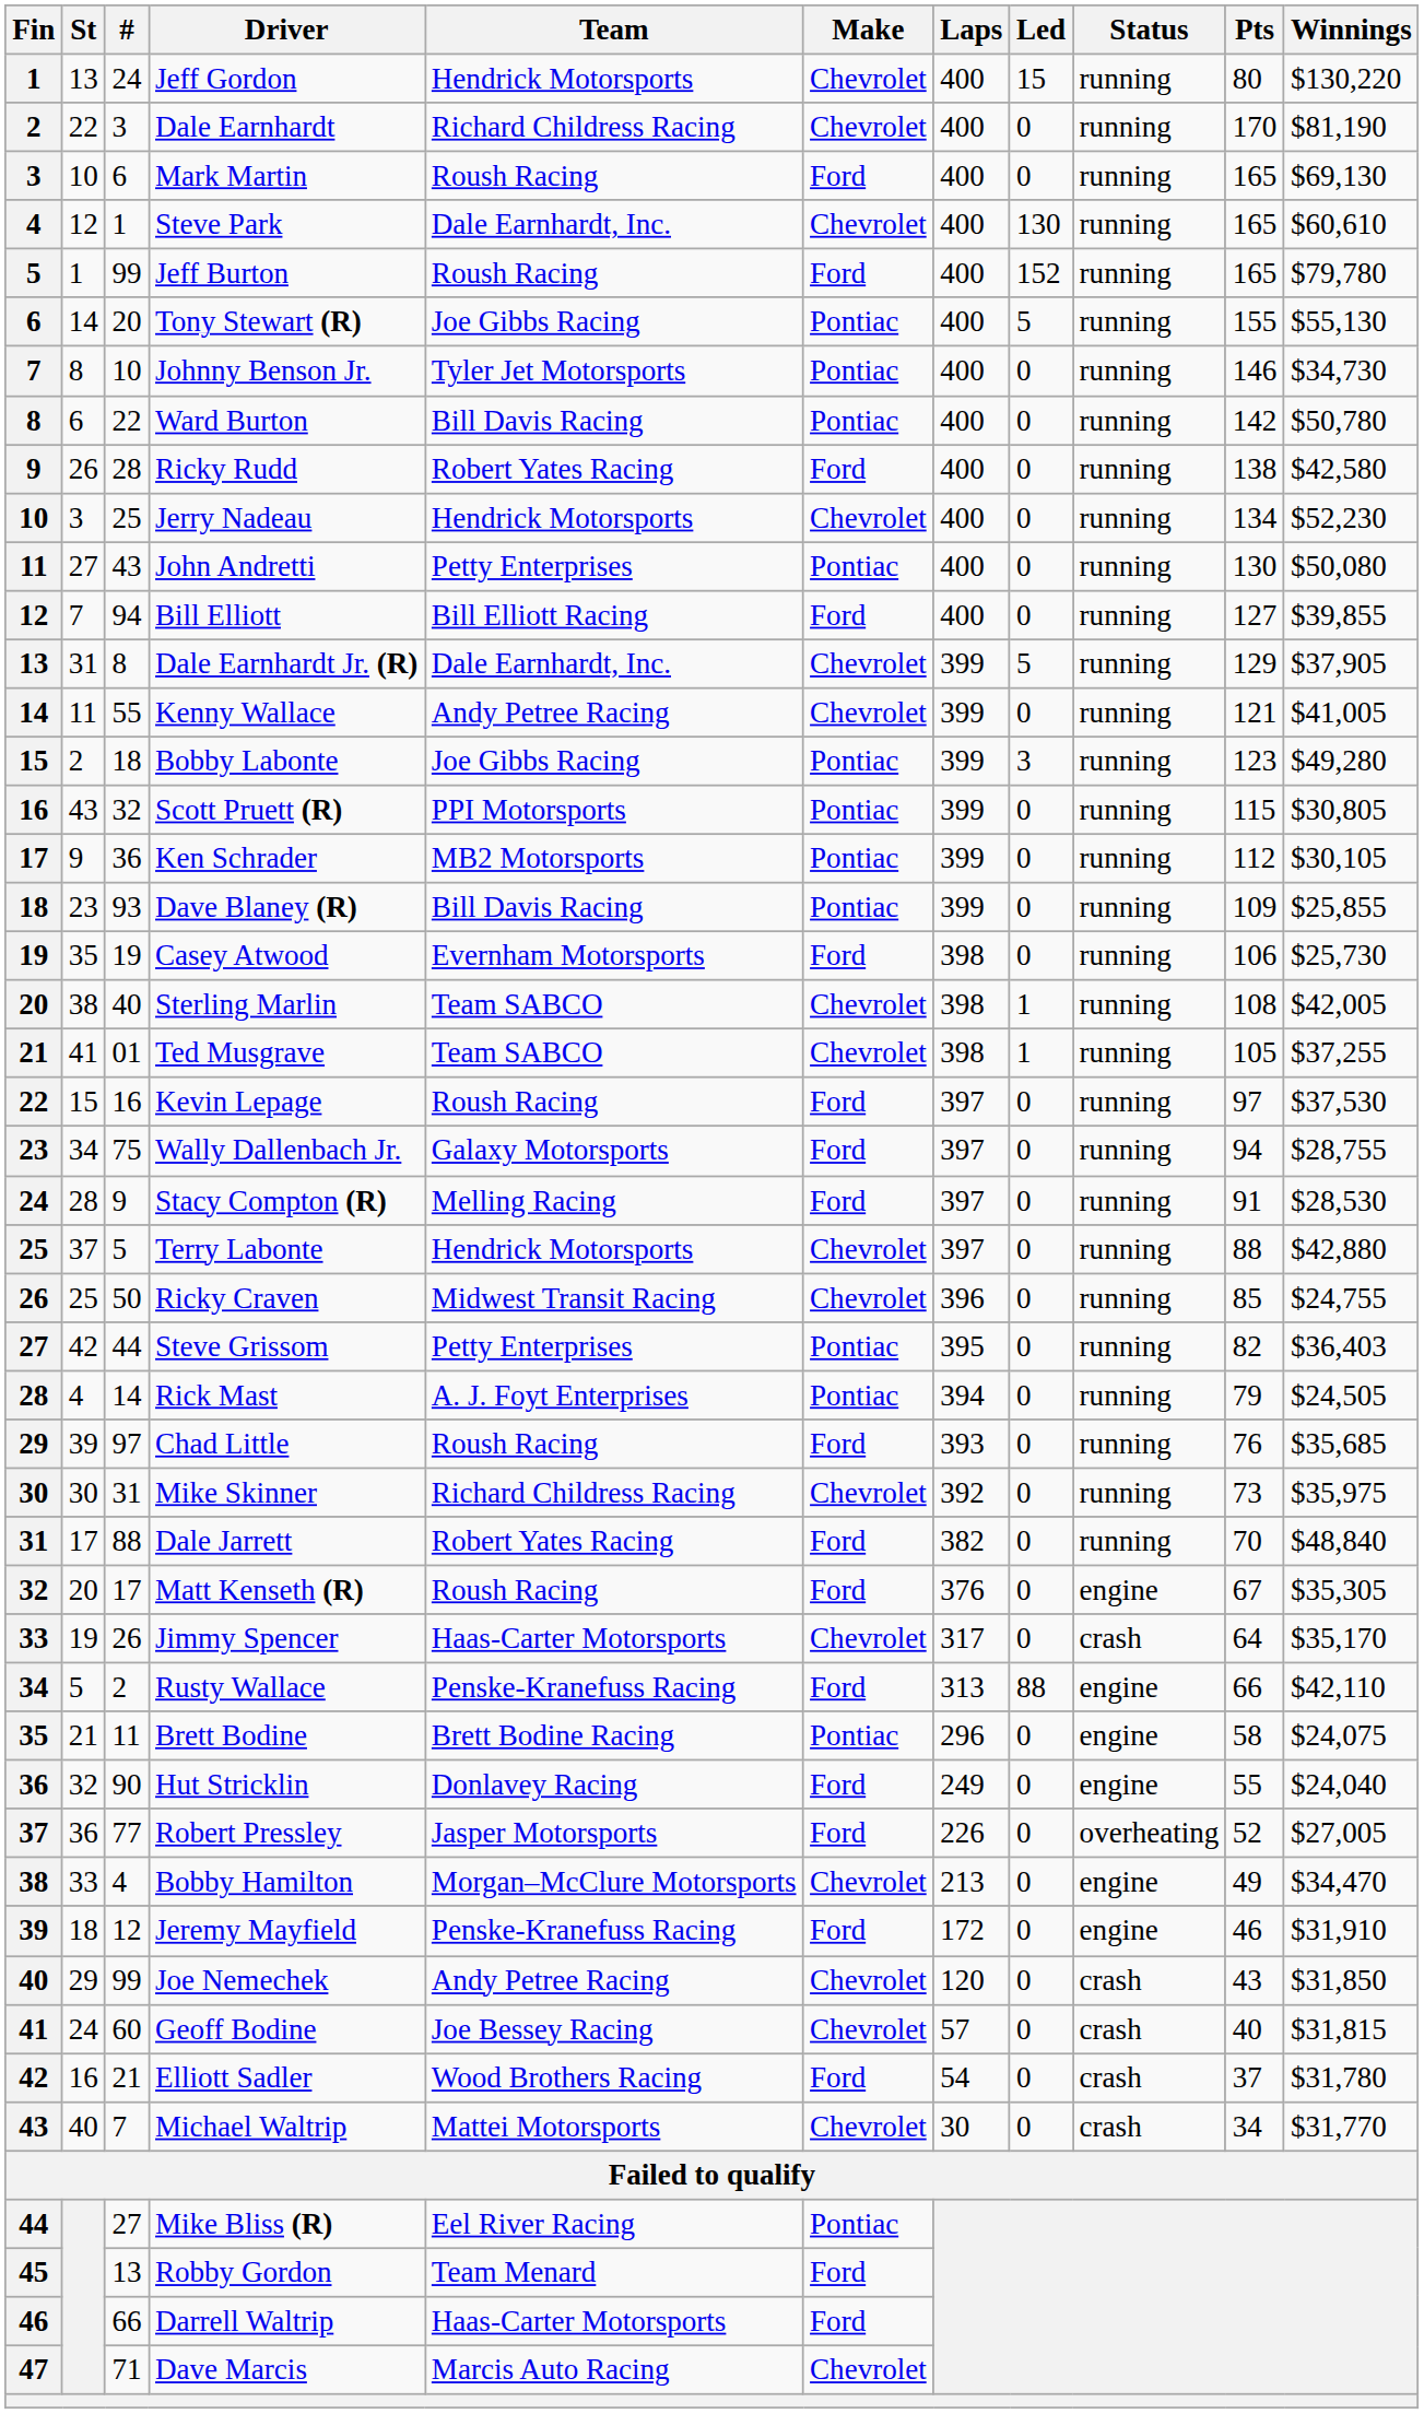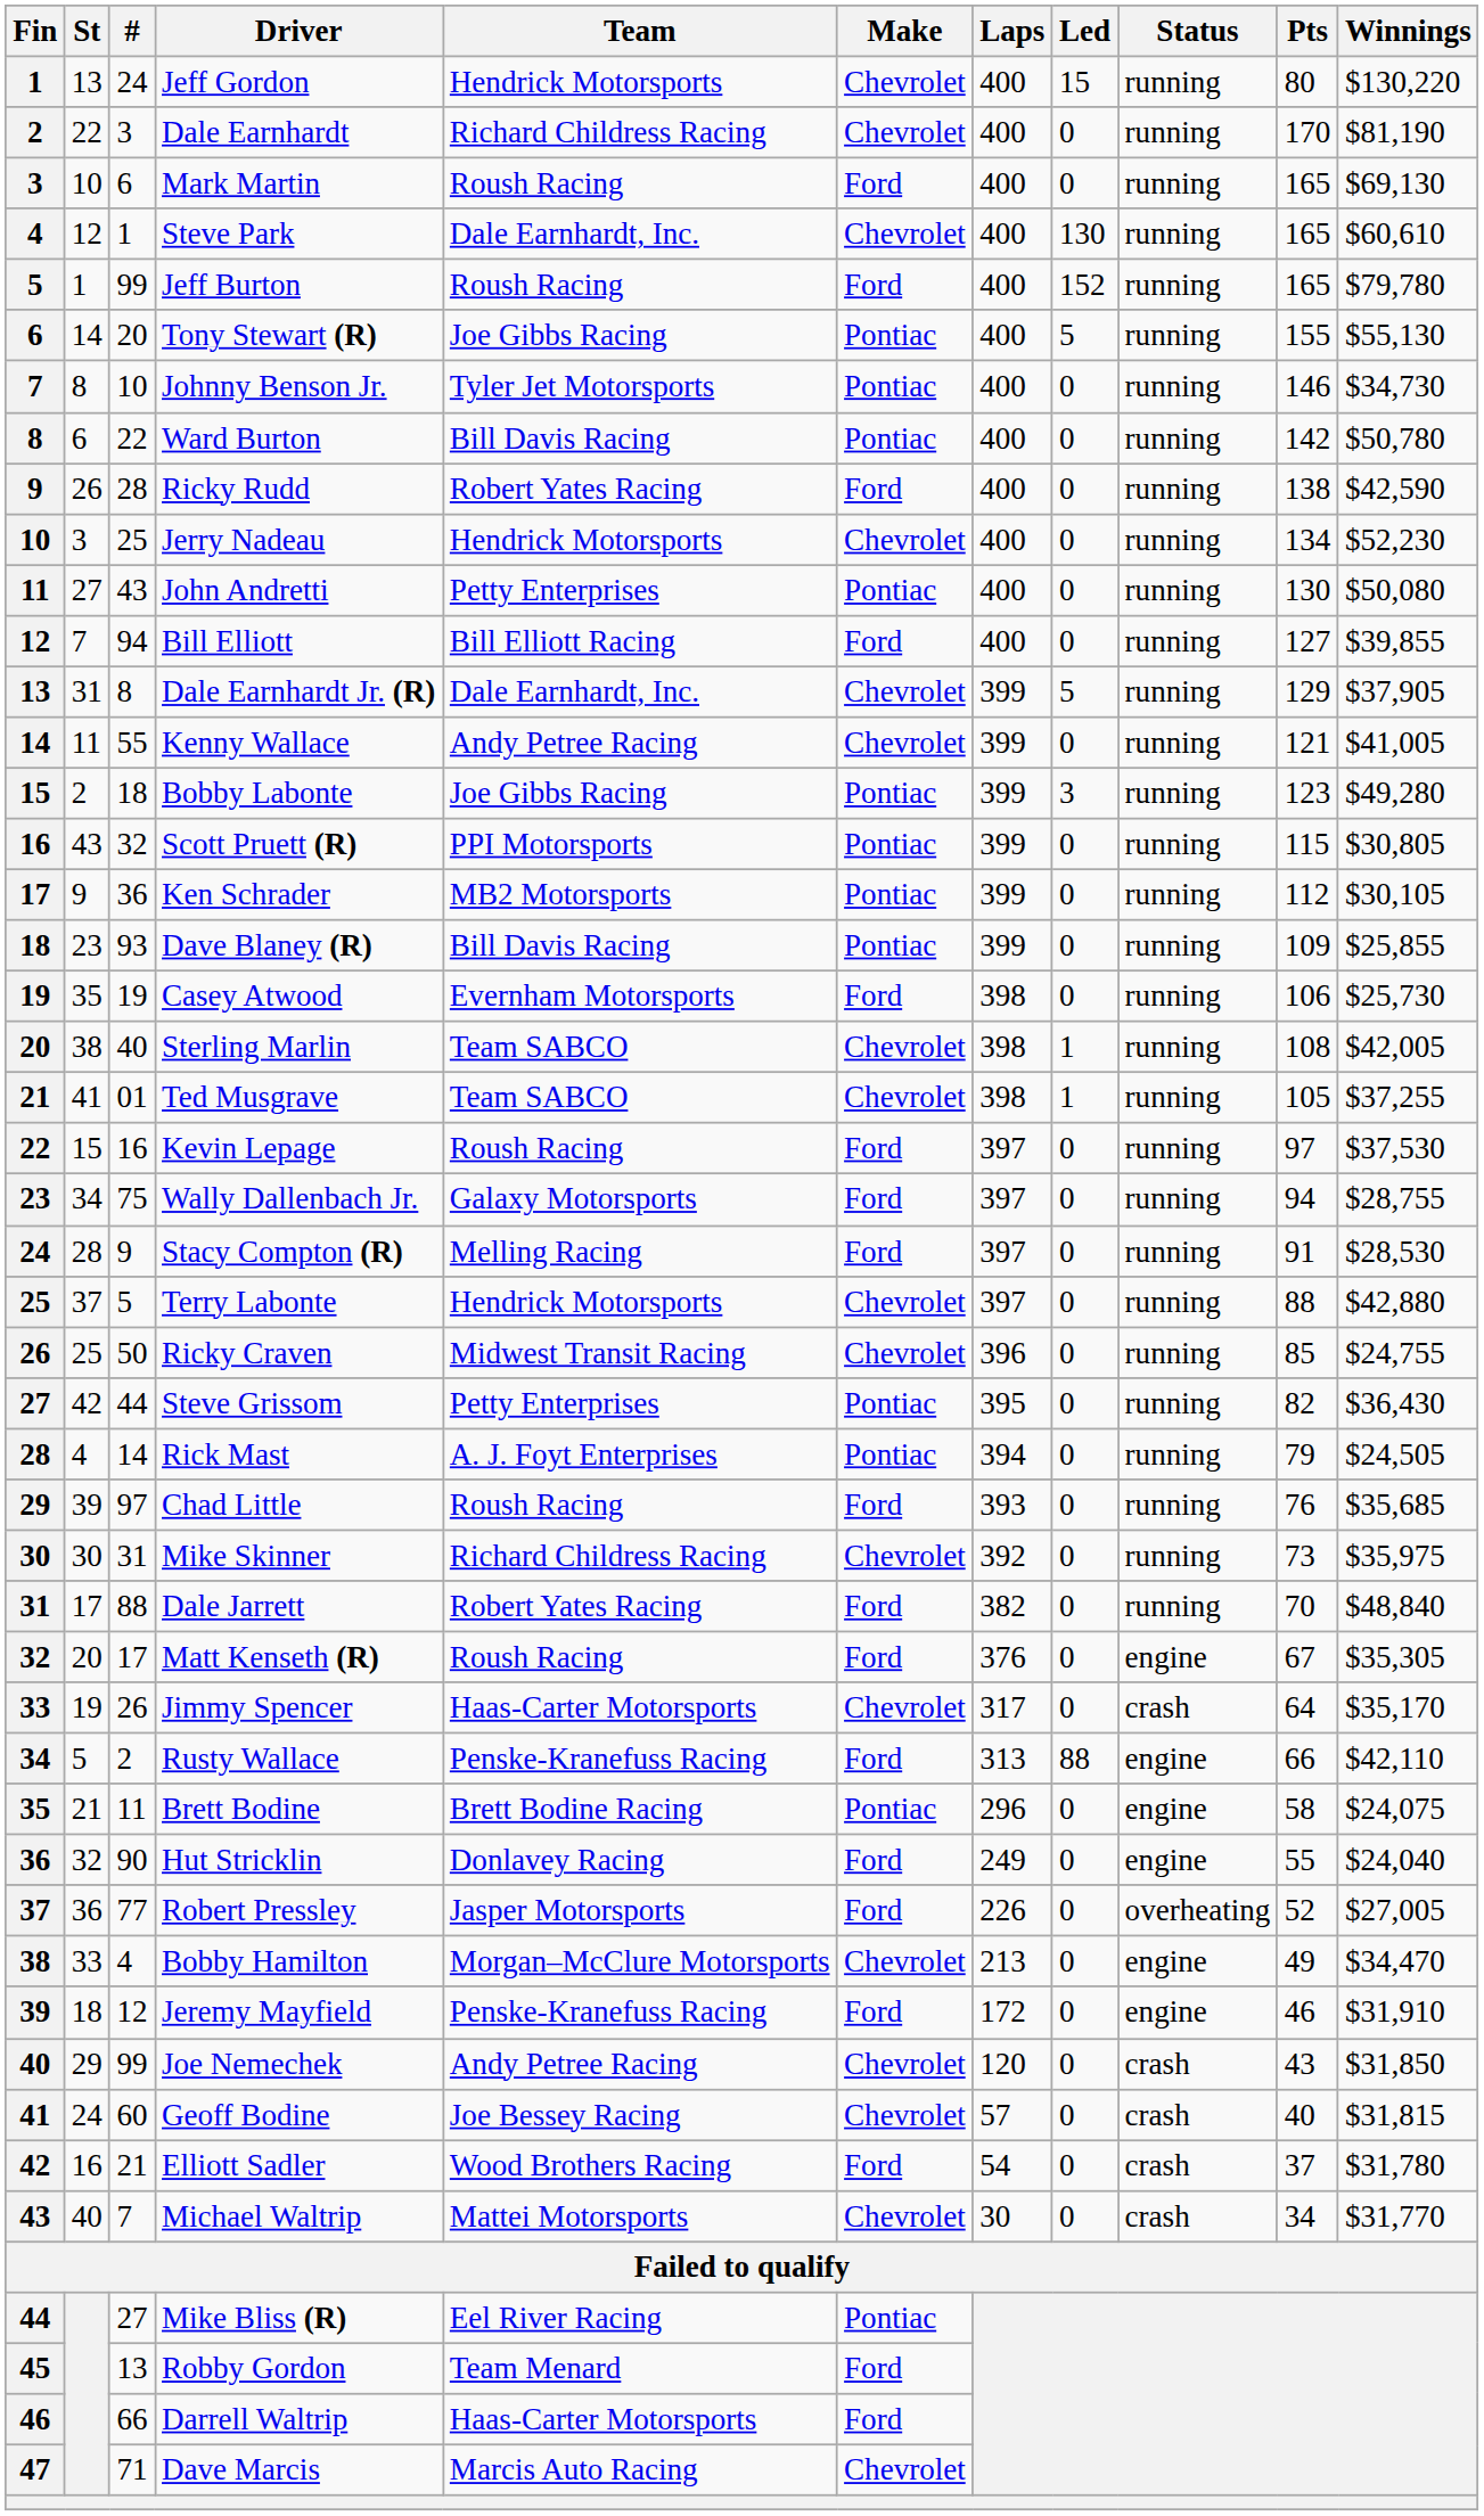Ricky Rudd | Winnings: $42,580 -> $42,590
Steve Grissom | Winnings: $36,403 -> $36,430
